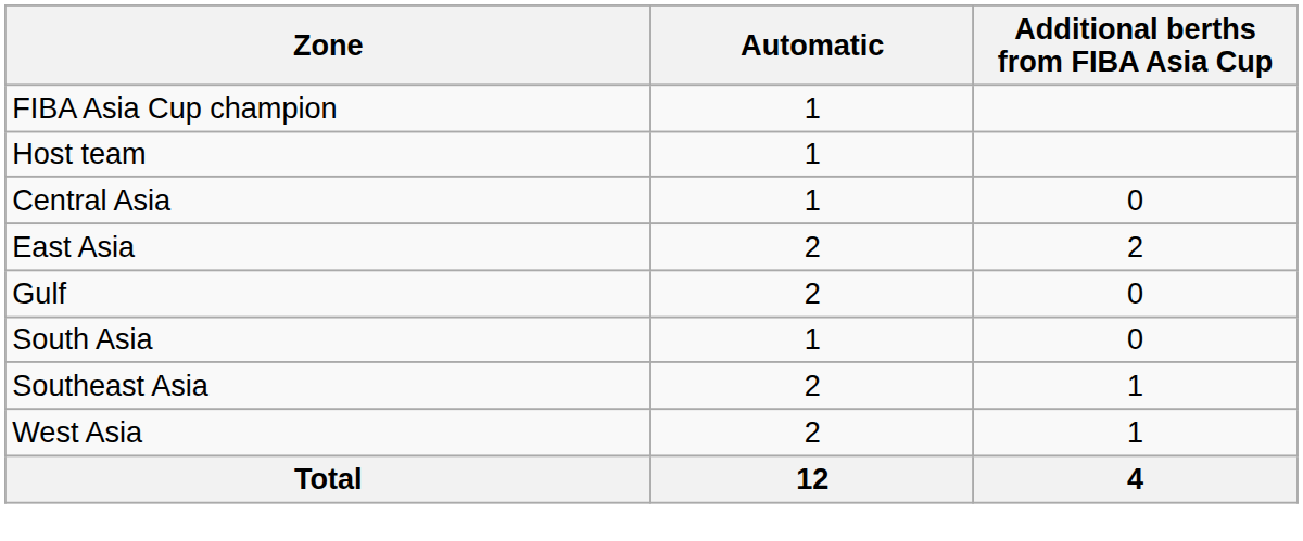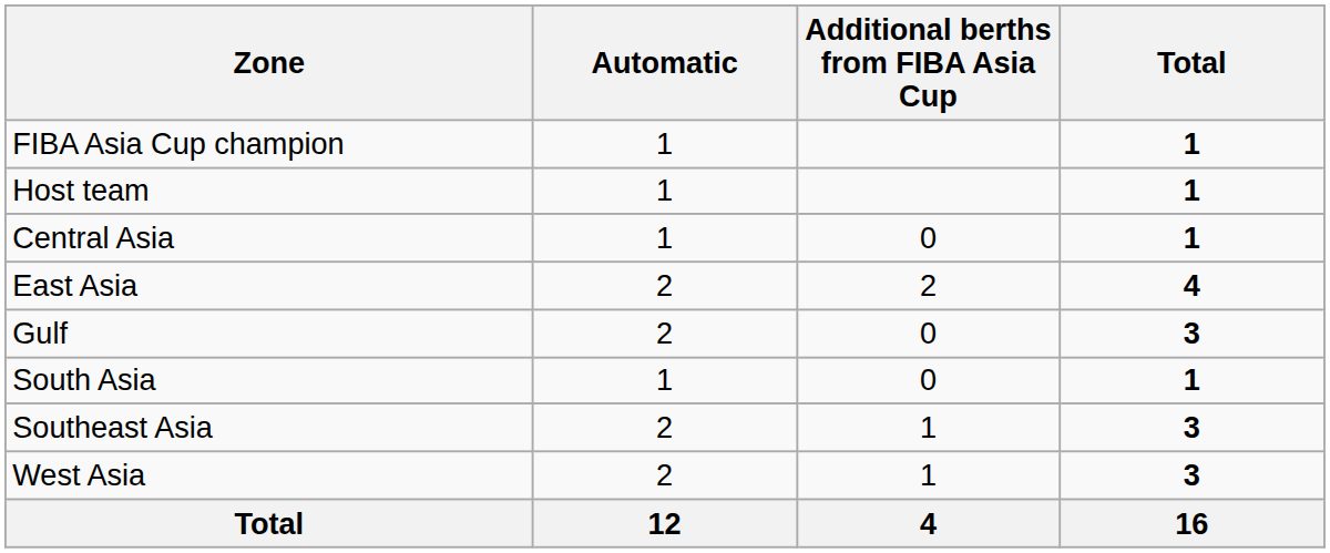+ column: Total | 1 | 1 | 1 | 4 | 3 | 1 | 3 | 3 | 16
